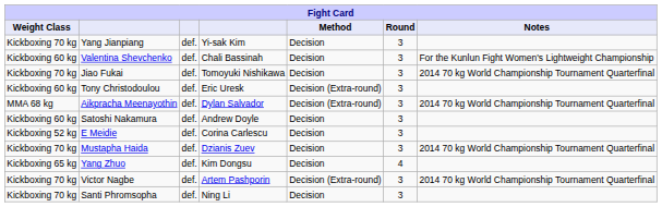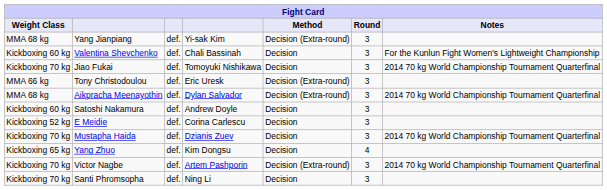Yang Jianpiang | Weight Class: Kickboxing 70 kg -> MMA 68 kg
Yang Jianpiang | Method: Decision -> Decision (Extra-round)
Tony Christodoulou | Weight Class: Kickboxing 60 kg -> MMA 66 kg
